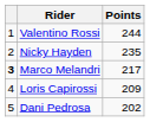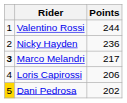Nicky Hayden | Points: 235 -> 236
Loris Capirossi | Points: 209 -> 206
Dani Pedrosa | column 1: no background -> gold background
